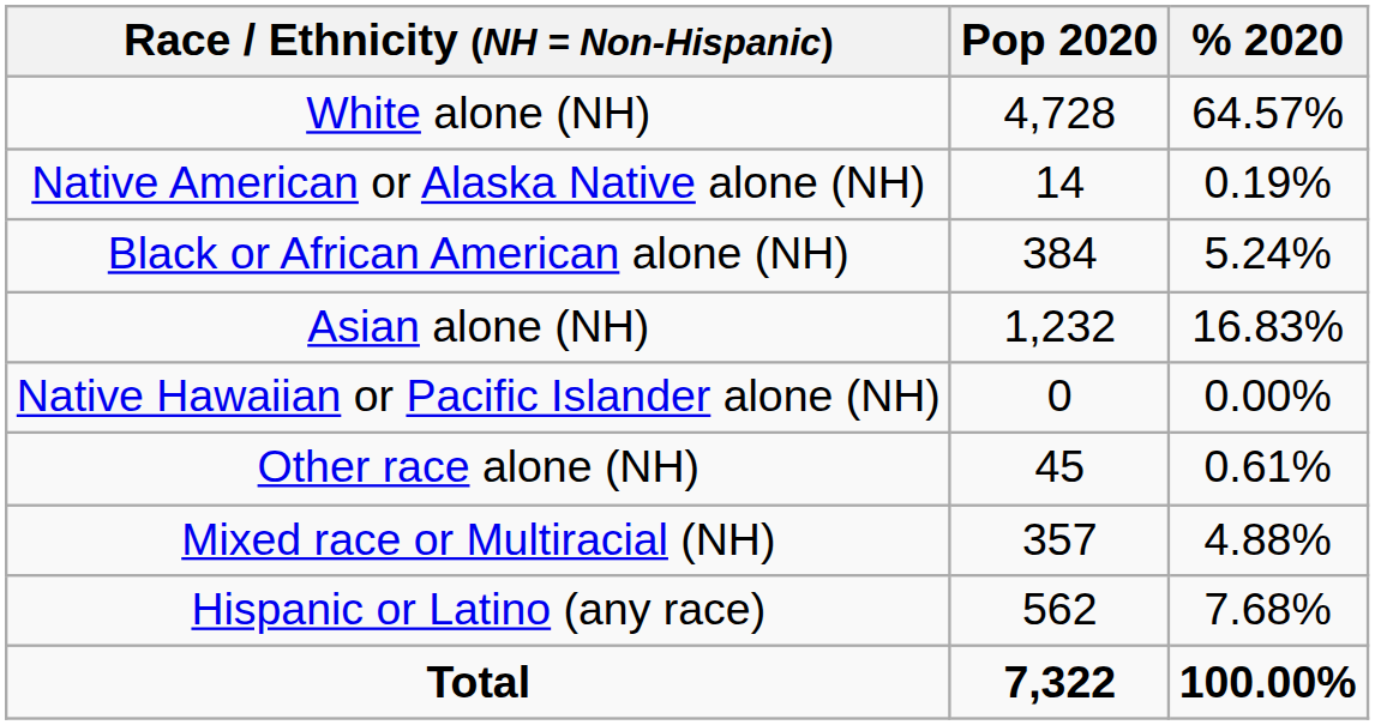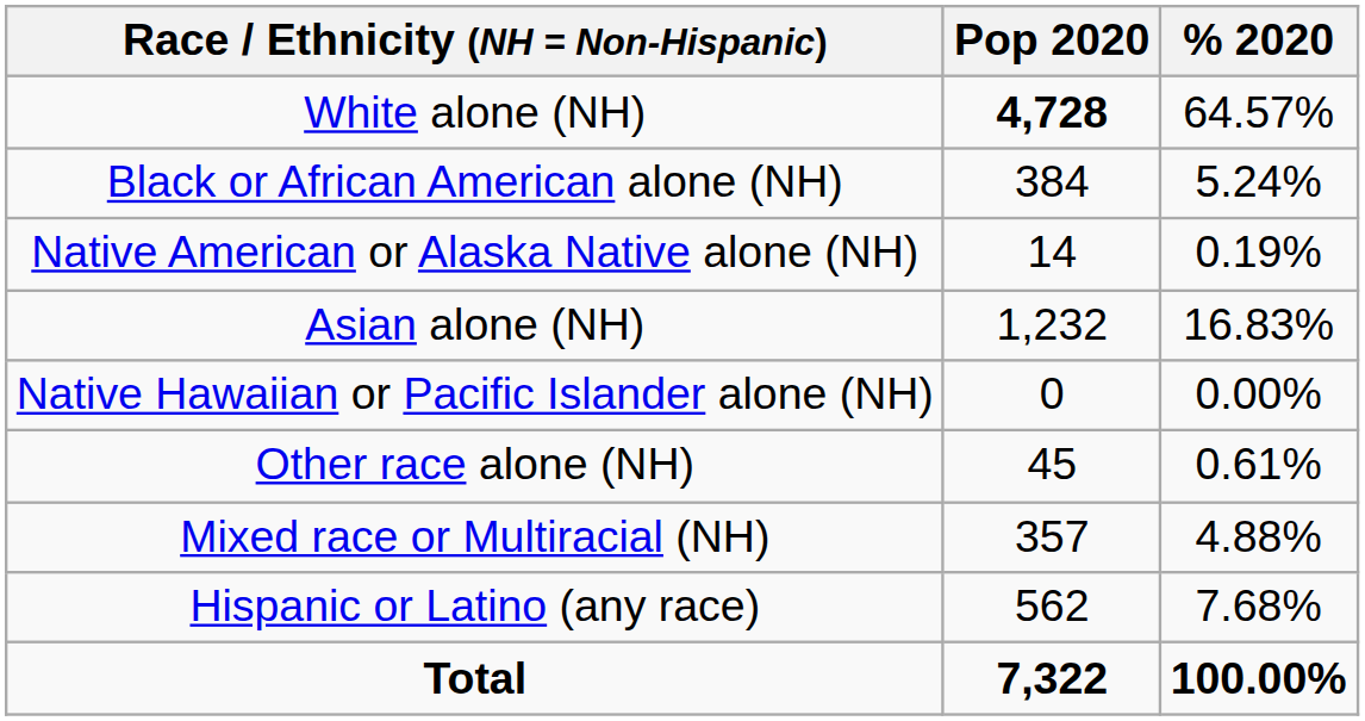White alone (NH) | Pop 2020: normal -> bold
rows swapped: Black or African American alone (NH) <-> Native American or Alaska Native alone (NH)
